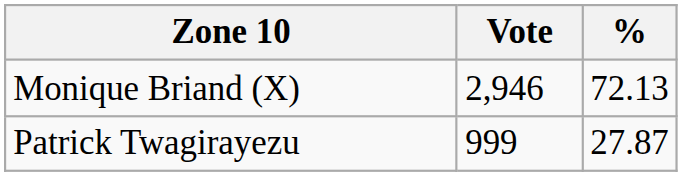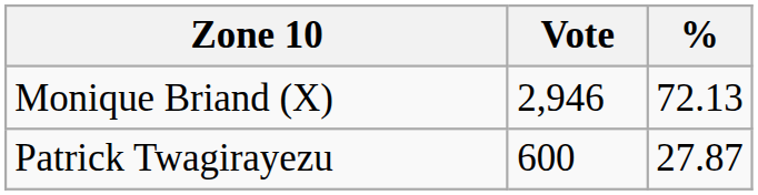Patrick Twagirayezu | Vote: 999 -> 600
